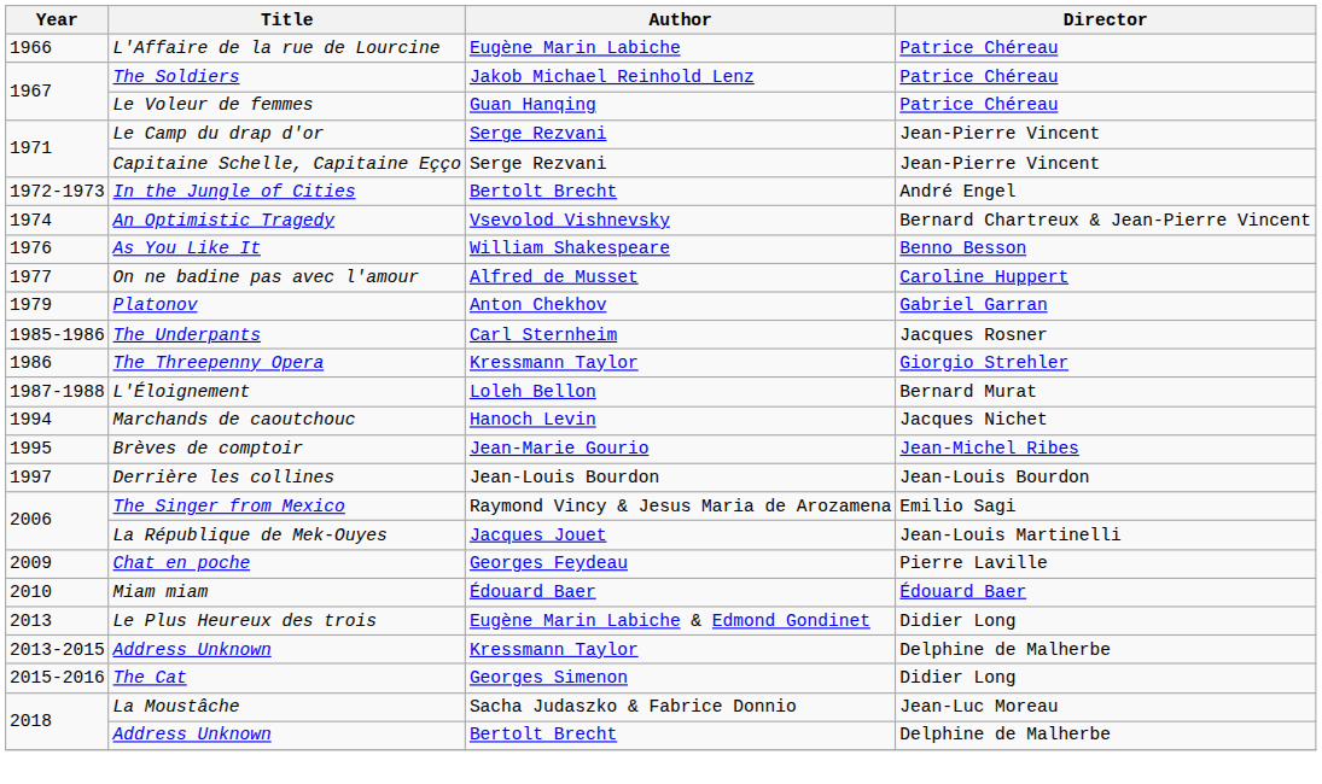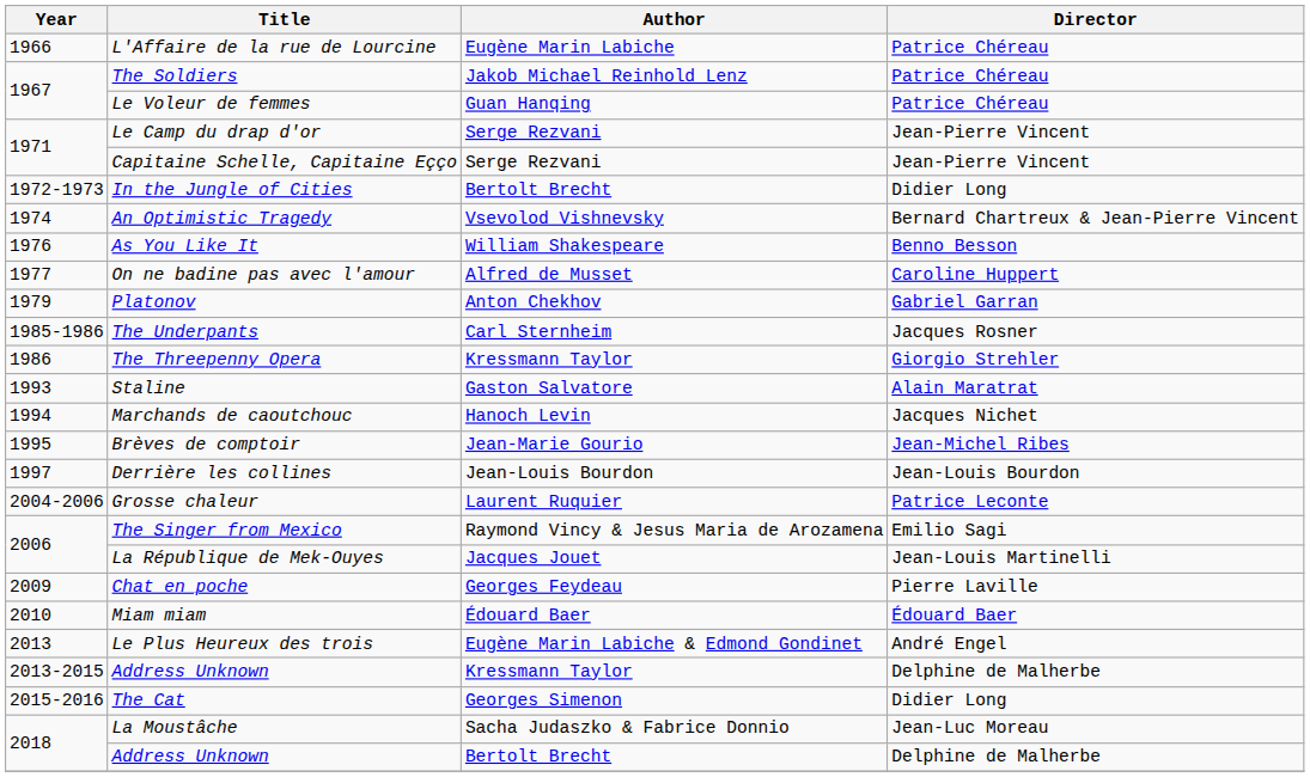In the Jungle of Cities | Director: André Engel -> Didier Long
- row: 1987-1988 | L'Éloignement | Loleh Bellon | Bernard Murat
+ row: 1993 | Staline | Gaston Salvatore | Alain Maratrat
+ row: 2004-2006 | Grosse chaleur | Laurent Ruquier | Patrice Leconte
Le Plus Heureux des trois | Director: Didier Long -> André Engel
